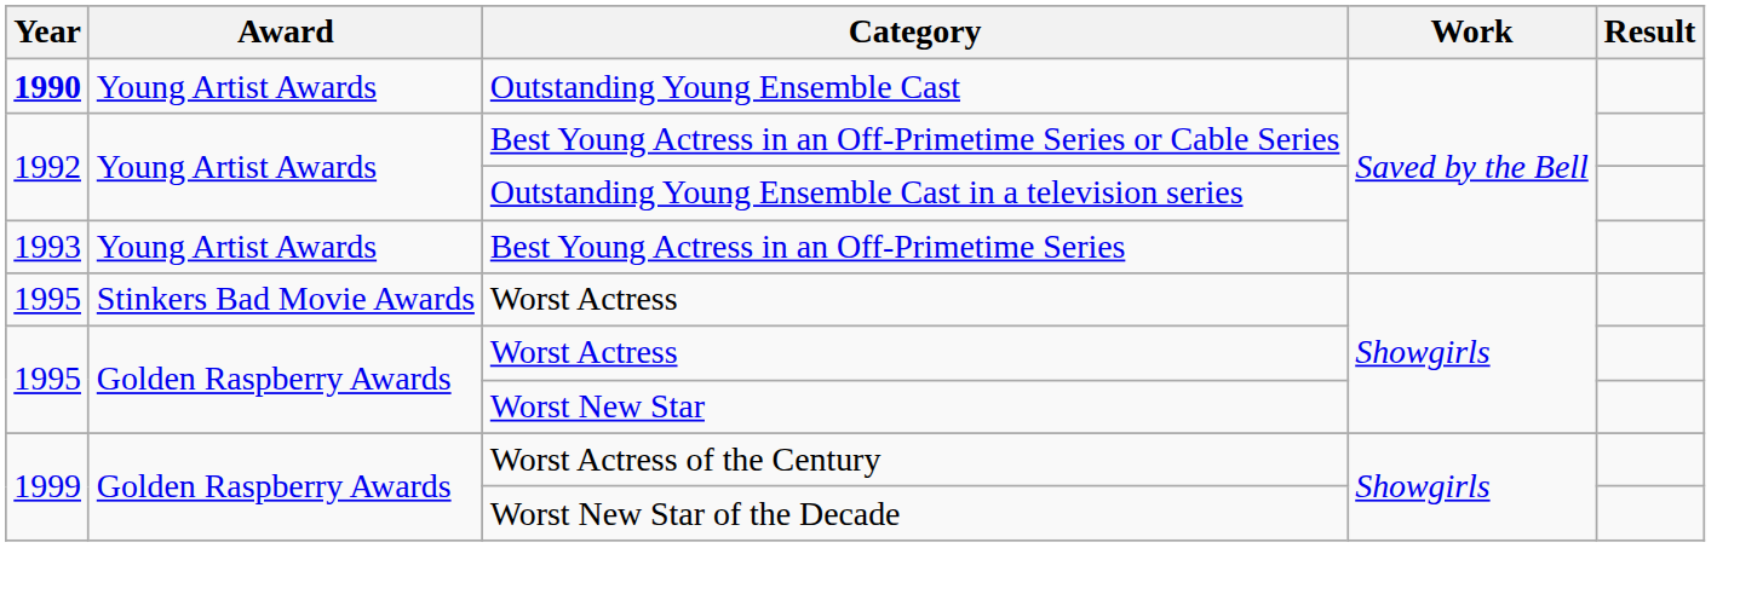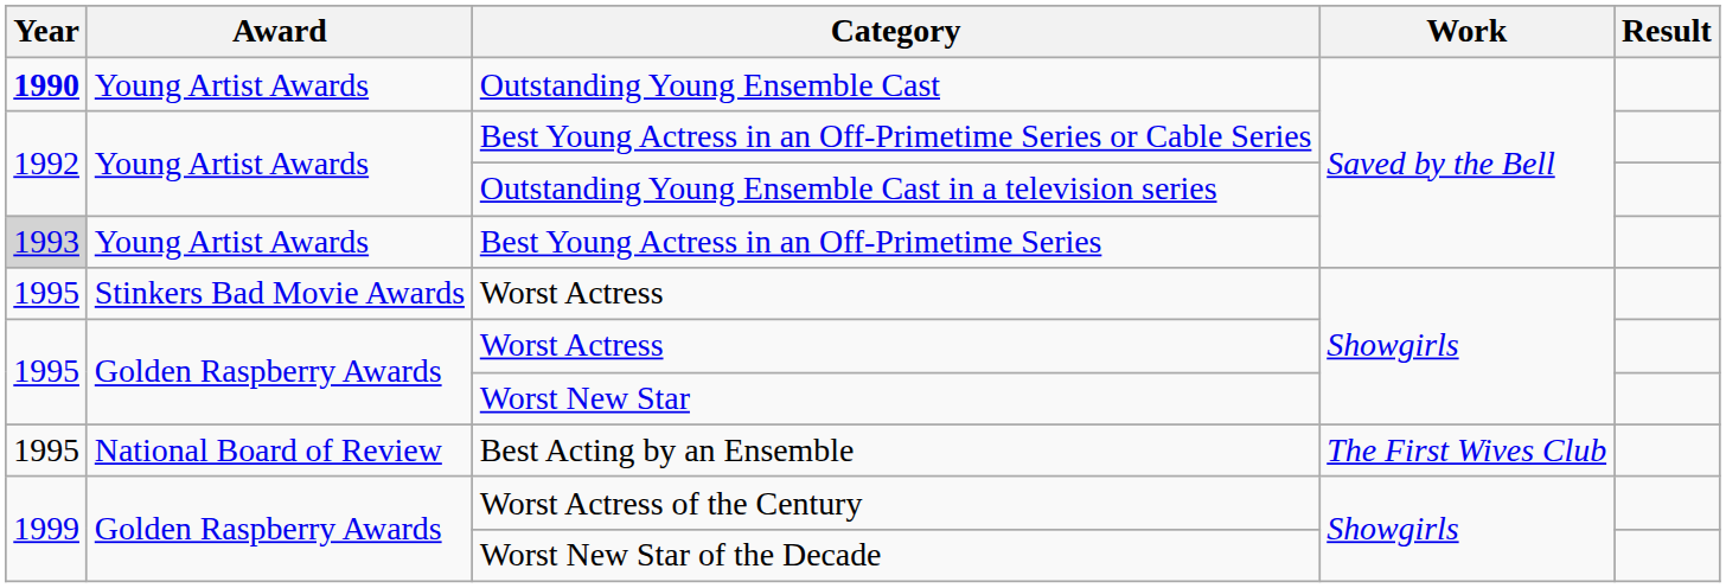Best Young Actress in an Off-Primetime Series | Year: no background -> lightgrey background
+ row: 1995 | National Board of Review | Best Acting by an Ensemble | The First Wives Club
